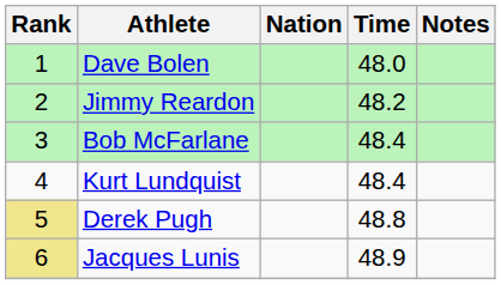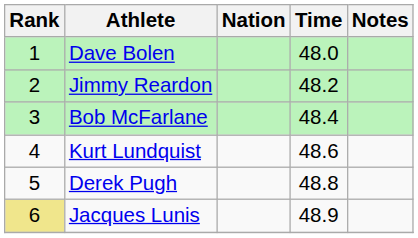Kurt Lundquist | Time: 48.4 -> 48.6
Derek Pugh | Rank: khaki background -> no background
